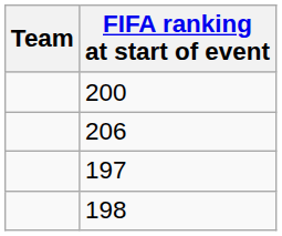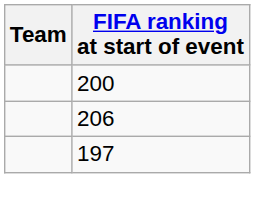- row: 198
